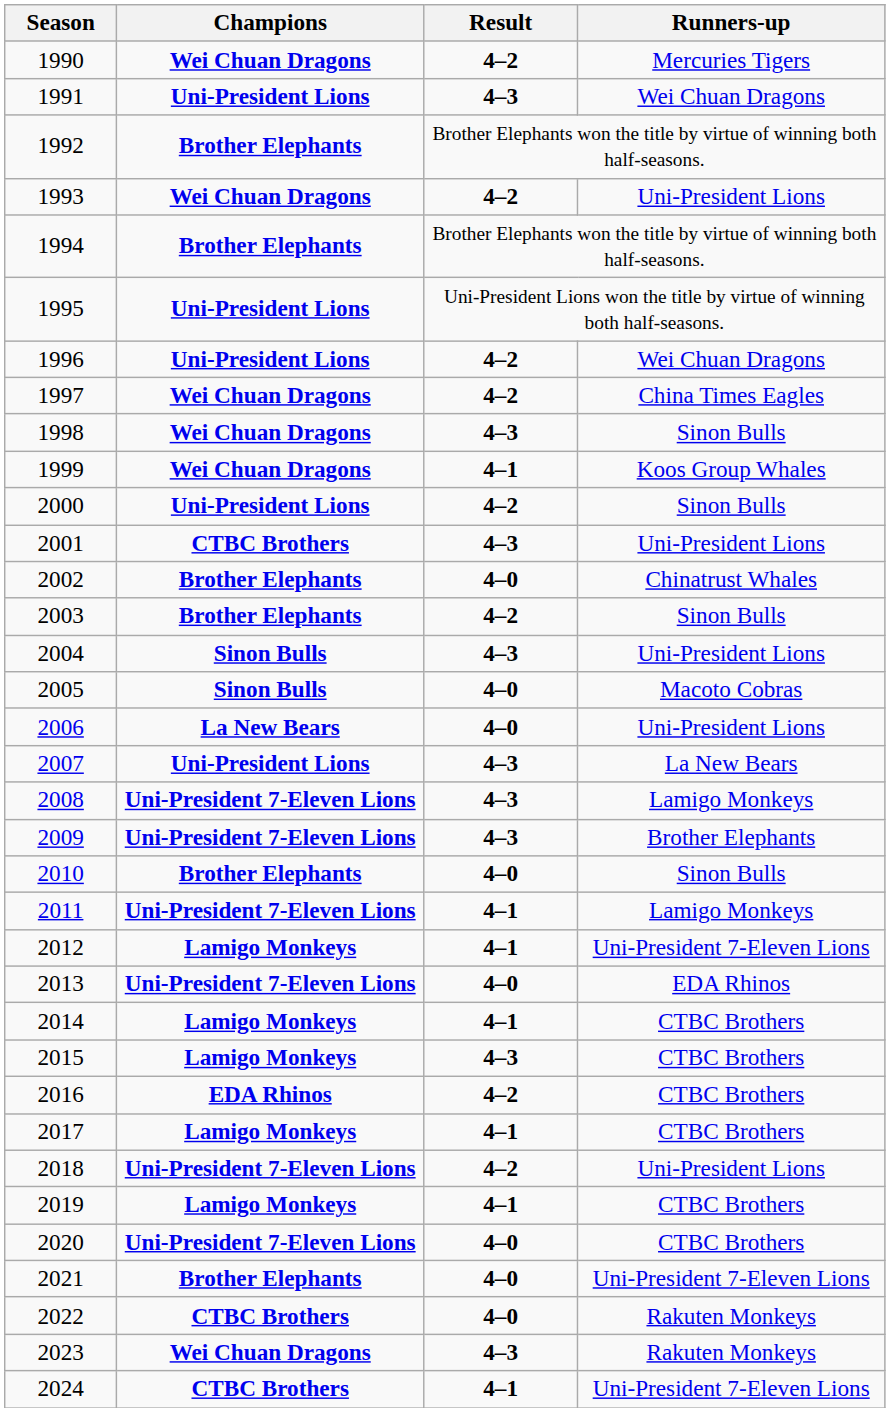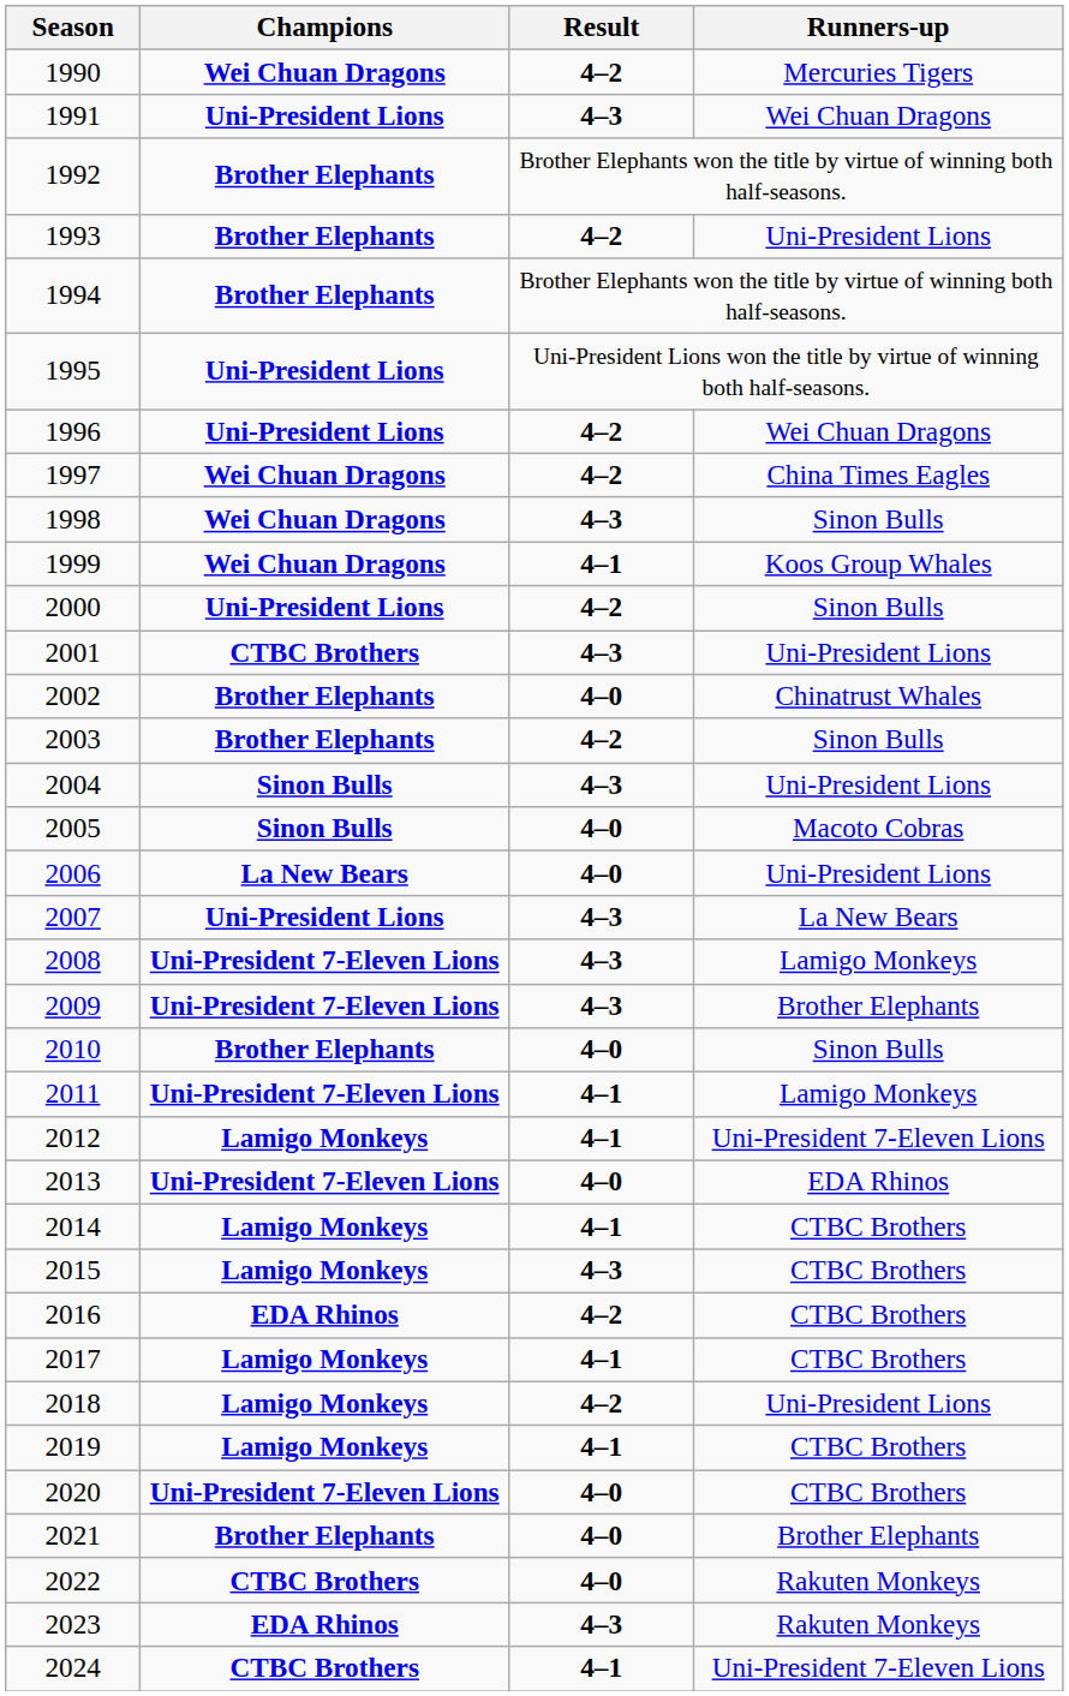1993 | Champions: Wei Chuan Dragons -> Brother Elephants
2018 | Champions: Uni-President 7-Eleven Lions -> Lamigo Monkeys
2021 | Runners-up: Uni-President 7-Eleven Lions -> Brother Elephants
2023 | Champions: Wei Chuan Dragons -> EDA Rhinos
